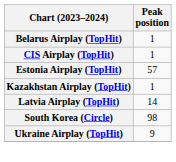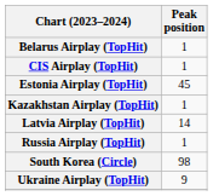Estonia Airplay (TopHit) | Peak position: 57 -> 45
+ row: Russia Airplay (TopHit) | 1
